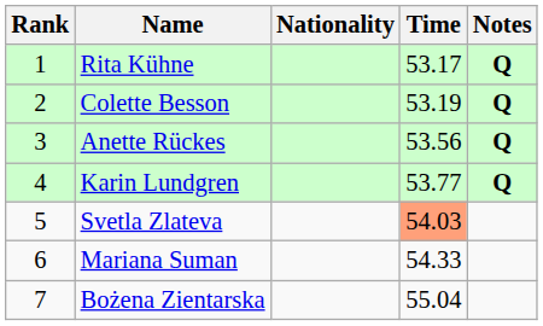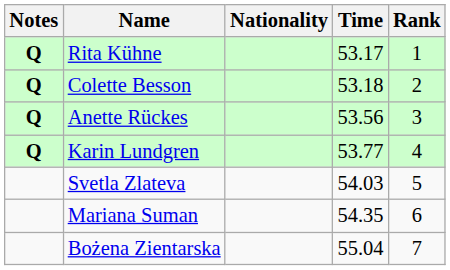columns swapped: Rank <-> Notes
Colette Besson | Time: 53.19 -> 53.18
Svetla Zlateva | Time: lightsalmon background -> no background
Mariana Suman | Time: 54.33 -> 54.35
